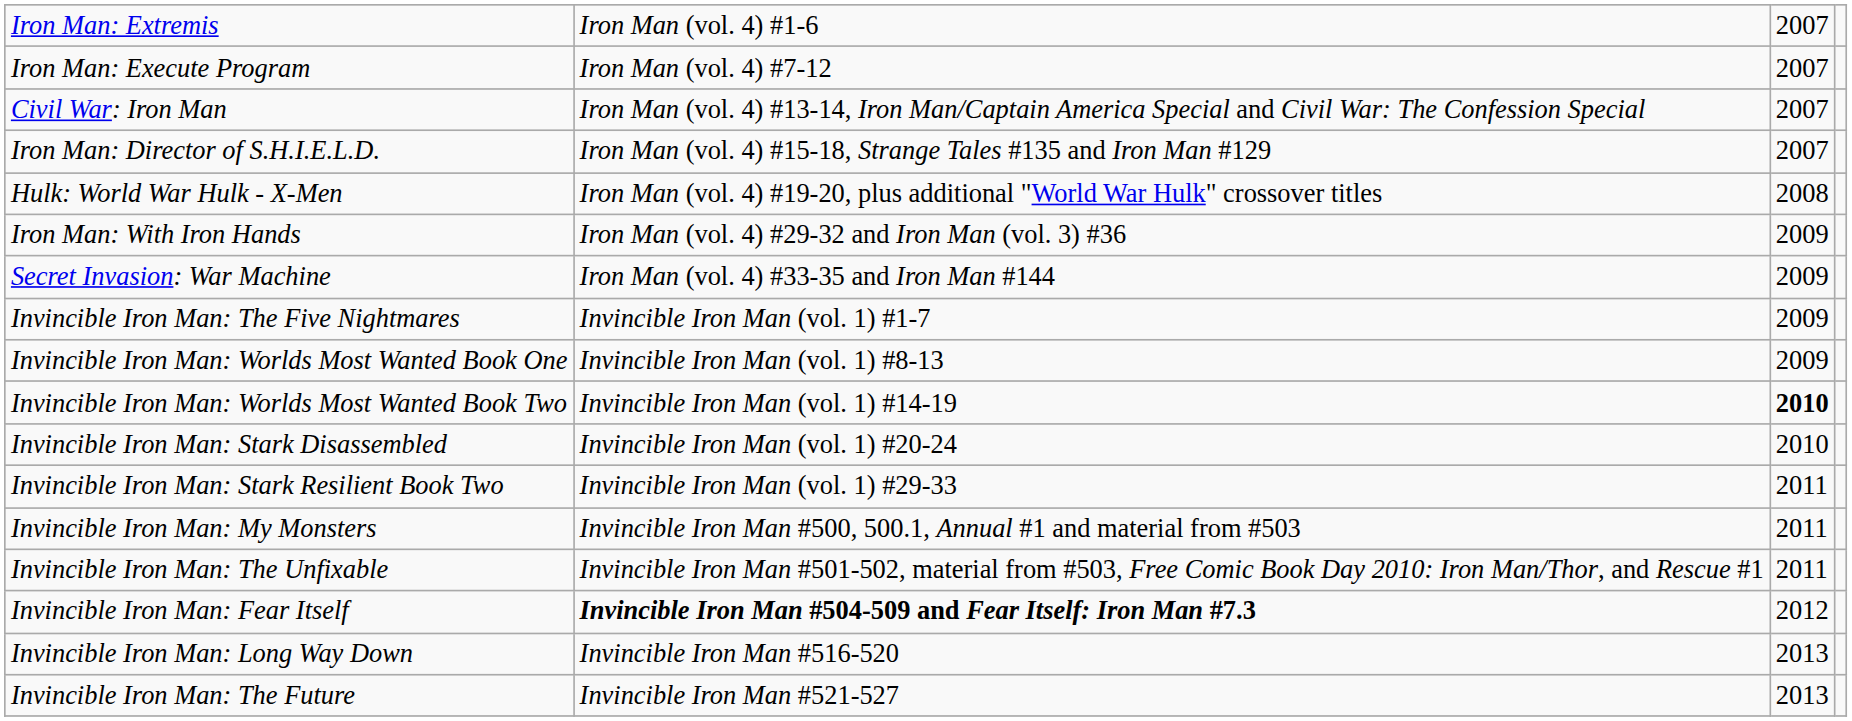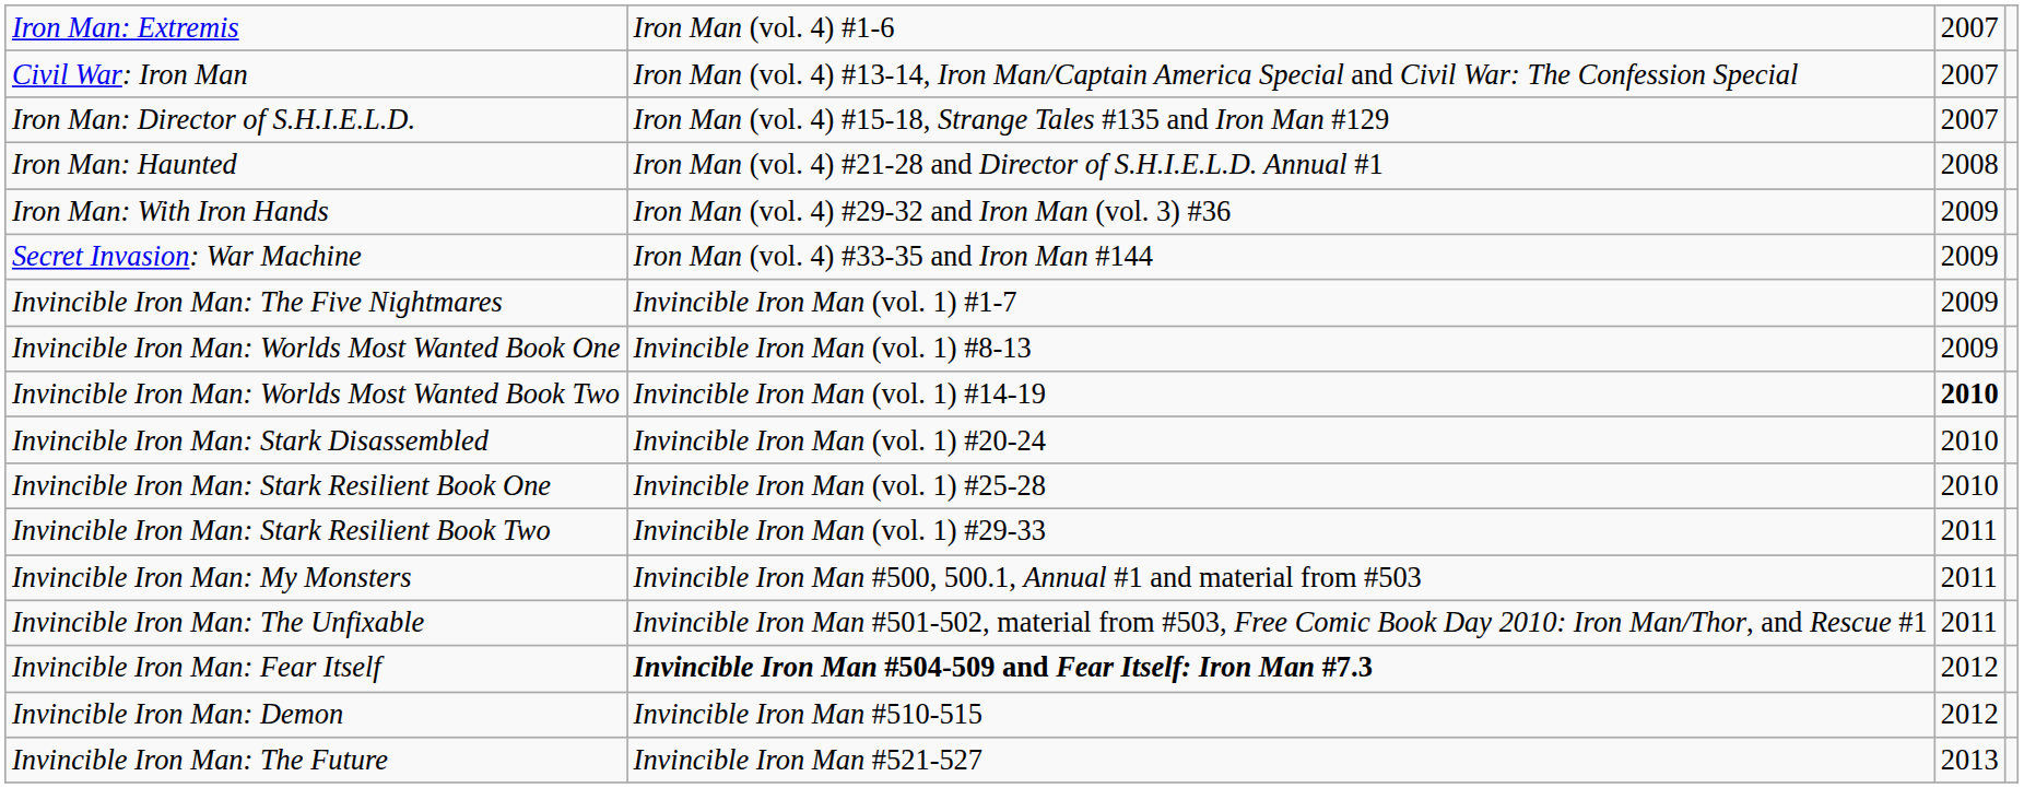- row: Iron Man: Execute Program | Iron Man (vol. 4) #7-12 | 2007
- row: Hulk: World War Hulk - X-Men | Iron Man (vol. 4) #19-20, plus additional "World War Hulk" crossover titles | 2008
+ row: Iron Man: Haunted | Iron Man (vol. 4) #21-28 and Director of S.H.I.E.L.D. Annual #1 | 2008
+ row: Invincible Iron Man: Stark Resilient Book One | Invincible Iron Man (vol. 1) #25-28 | 2010
+ row: Invincible Iron Man: Demon | Invincible Iron Man #510-515 | 2012
- row: Invincible Iron Man: Long Way Down | Invincible Iron Man #516-520 | 2013
